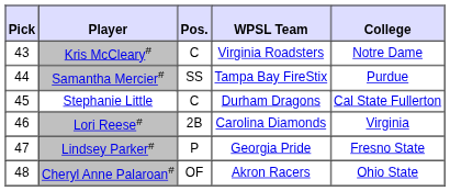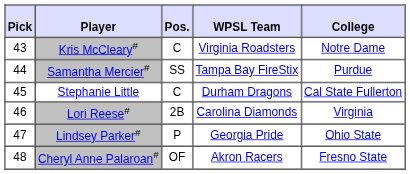Lindsey Parker# | College: Fresno State -> Ohio State
Cheryl Anne Palaroan# | College: Ohio State -> Fresno State
